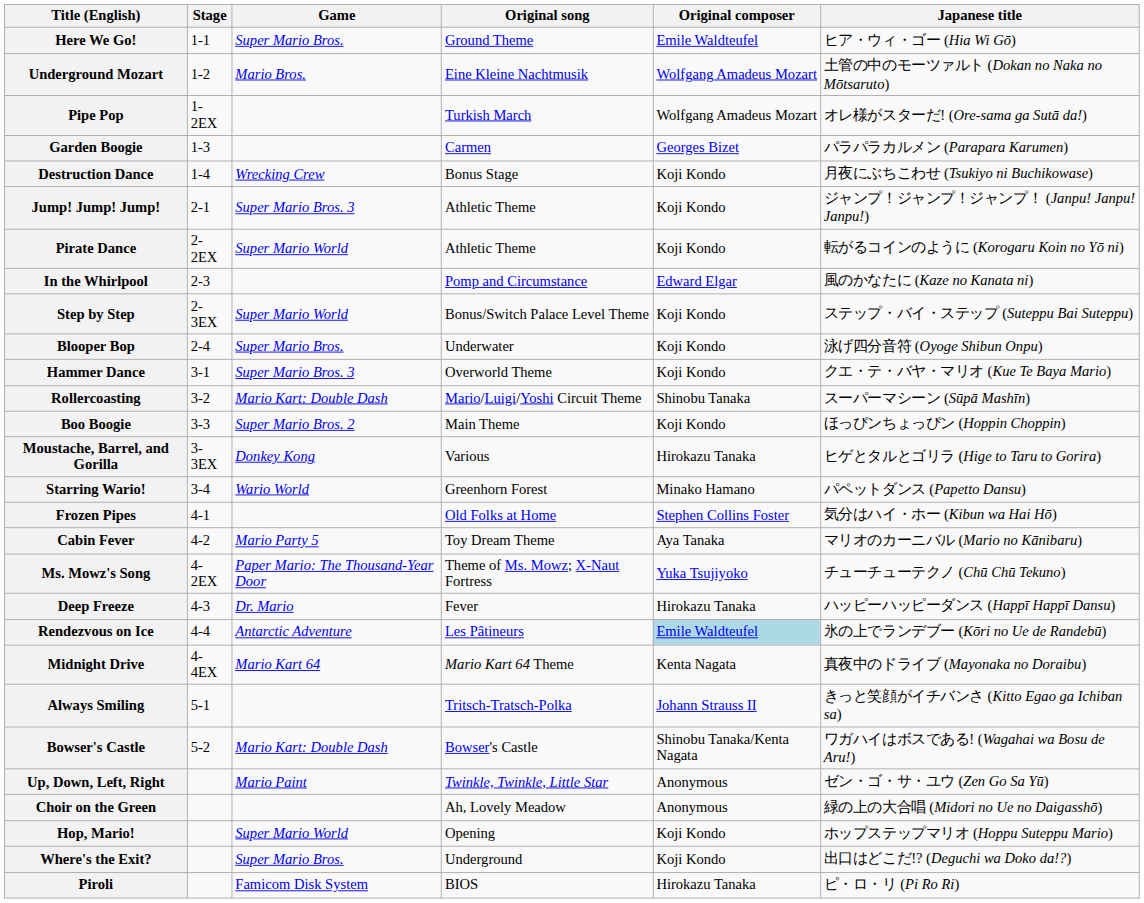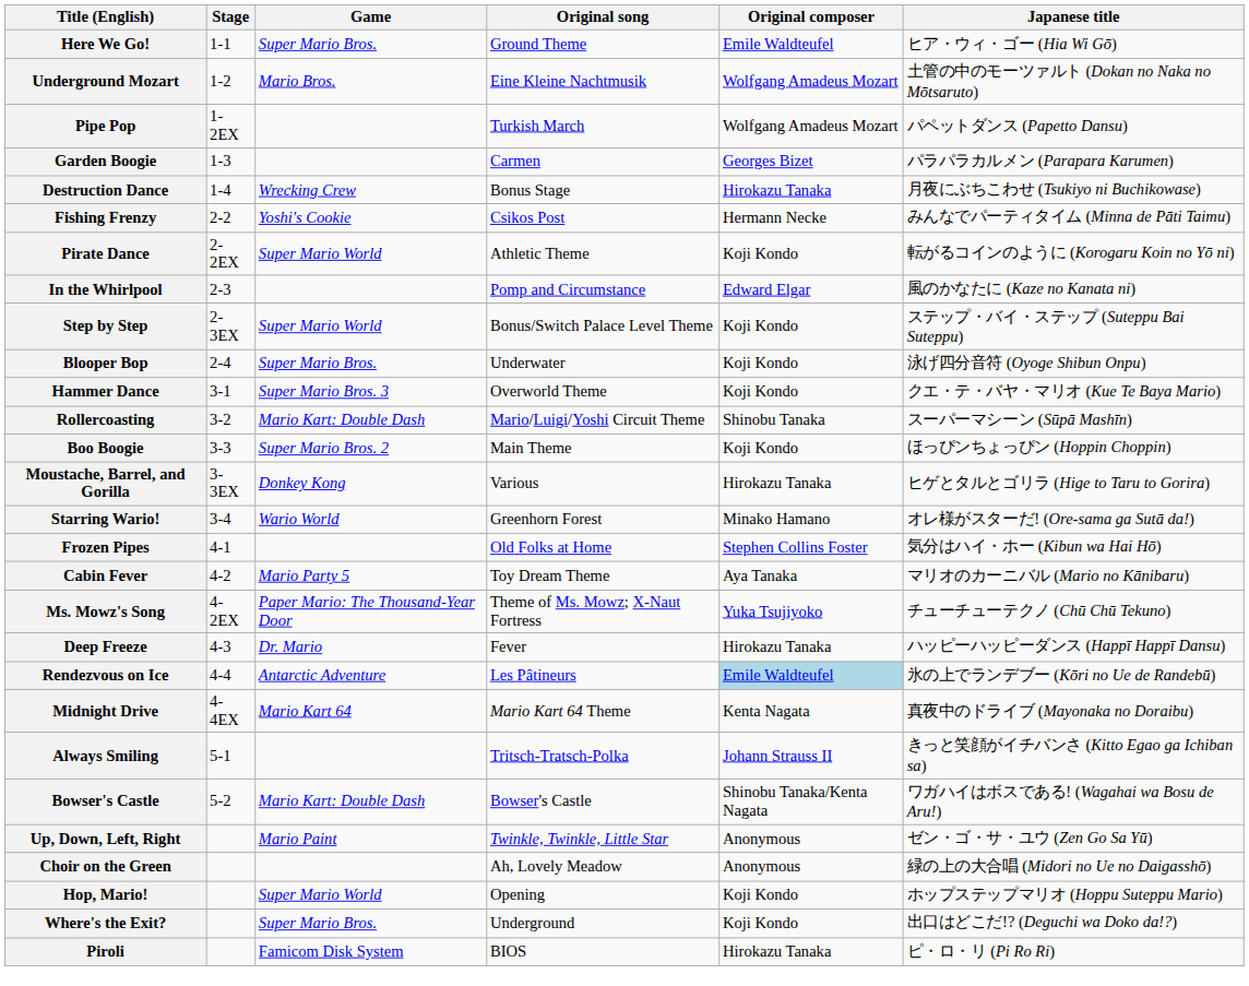Pipe Pop | Japanese title: オレ様がスターだ! (Ore-sama ga Sutā da!) -> パペットダンス (Papetto Dansu)
Destruction Dance | Original composer: Koji Kondo -> Hirokazu Tanaka
- row: Jump! Jump! Jump! | 2-1 | Super Mario Bros. 3 | Athletic Theme | Koji Kondo | ジャンプ！ジャンプ！ジャンプ！ (Janpu! Janpu! Janpu!)
+ row: Fishing Frenzy | 2-2 | Yoshi's Cookie | Csikos Post | Hermann Necke | みんなでパーティタイム (Minna de Pāti Taimu)
Starring Wario! | Japanese title: パペットダンス (Papetto Dansu) -> オレ様がスターだ! (Ore-sama ga Sutā da!)
